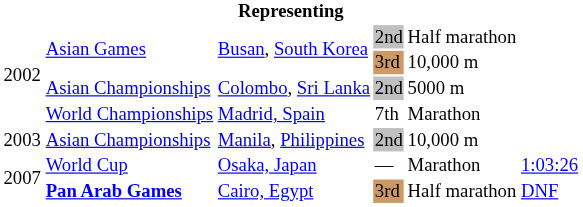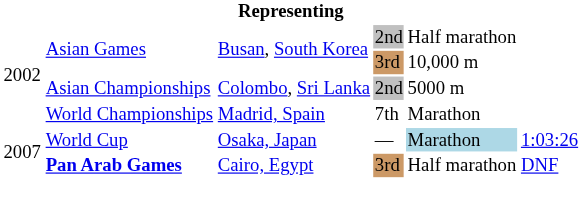- row: 2003 | Asian Championships | Manila, Philippines | 2nd | 10,000 m
Osaka, Japan | column 5: no background -> lightblue background
